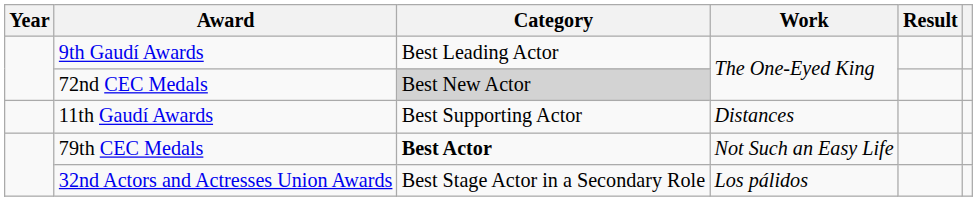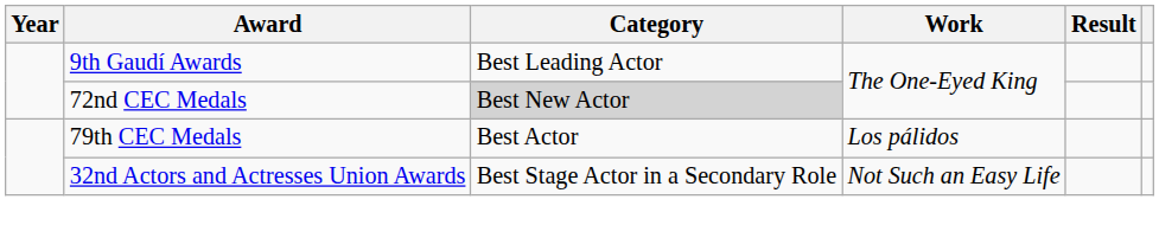- row: 11th Gaudí Awards | Best Supporting Actor | Distances
79th CEC Medals | Category: bold -> normal
79th CEC Medals | Work: Not Such an Easy Life -> Los pálidos
32nd Actors and Actresses Union Awards | Work: Los pálidos -> Not Such an Easy Life
